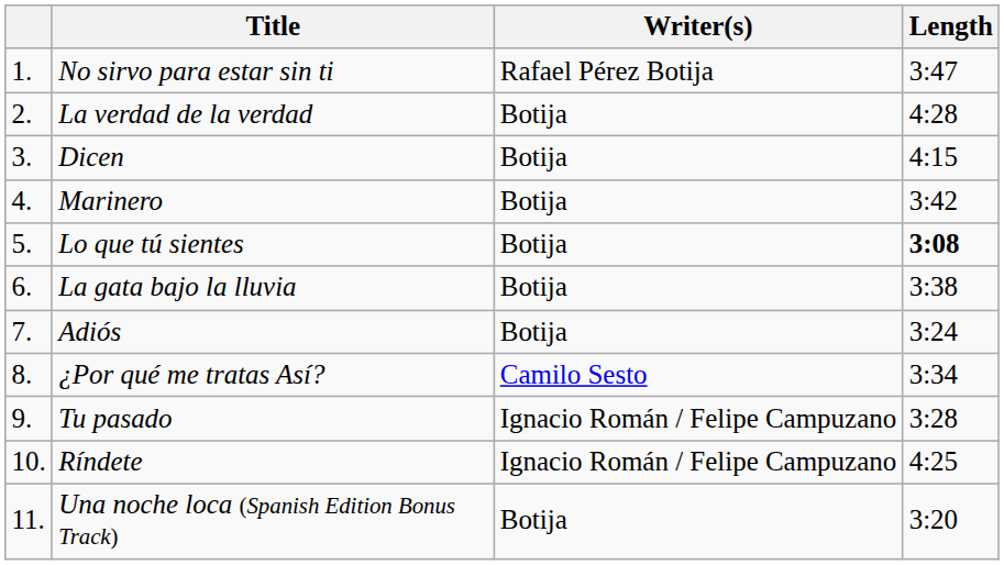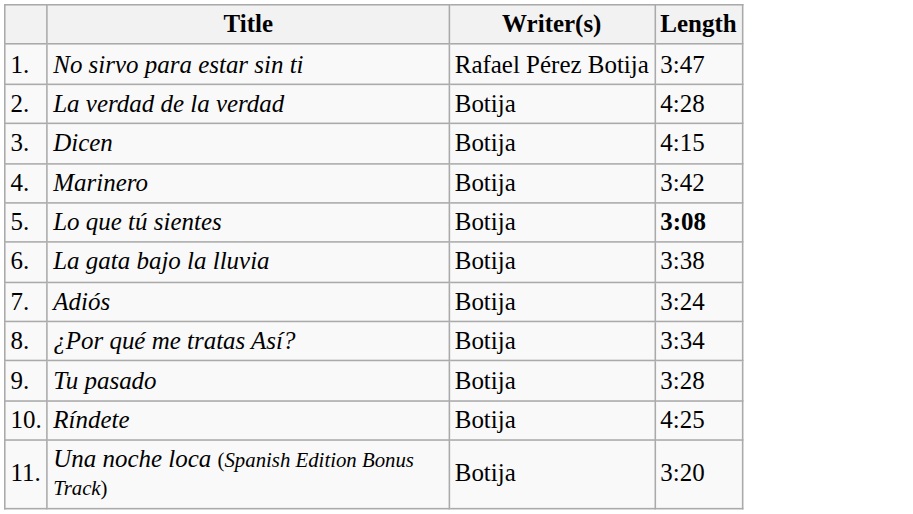¿Por qué me tratas Así? | Writer(s): Camilo Sesto -> Botija
Tu pasado | Writer(s): Ignacio Román / Felipe Campuzano -> Botija
Ríndete | Writer(s): Ignacio Román / Felipe Campuzano -> Botija
